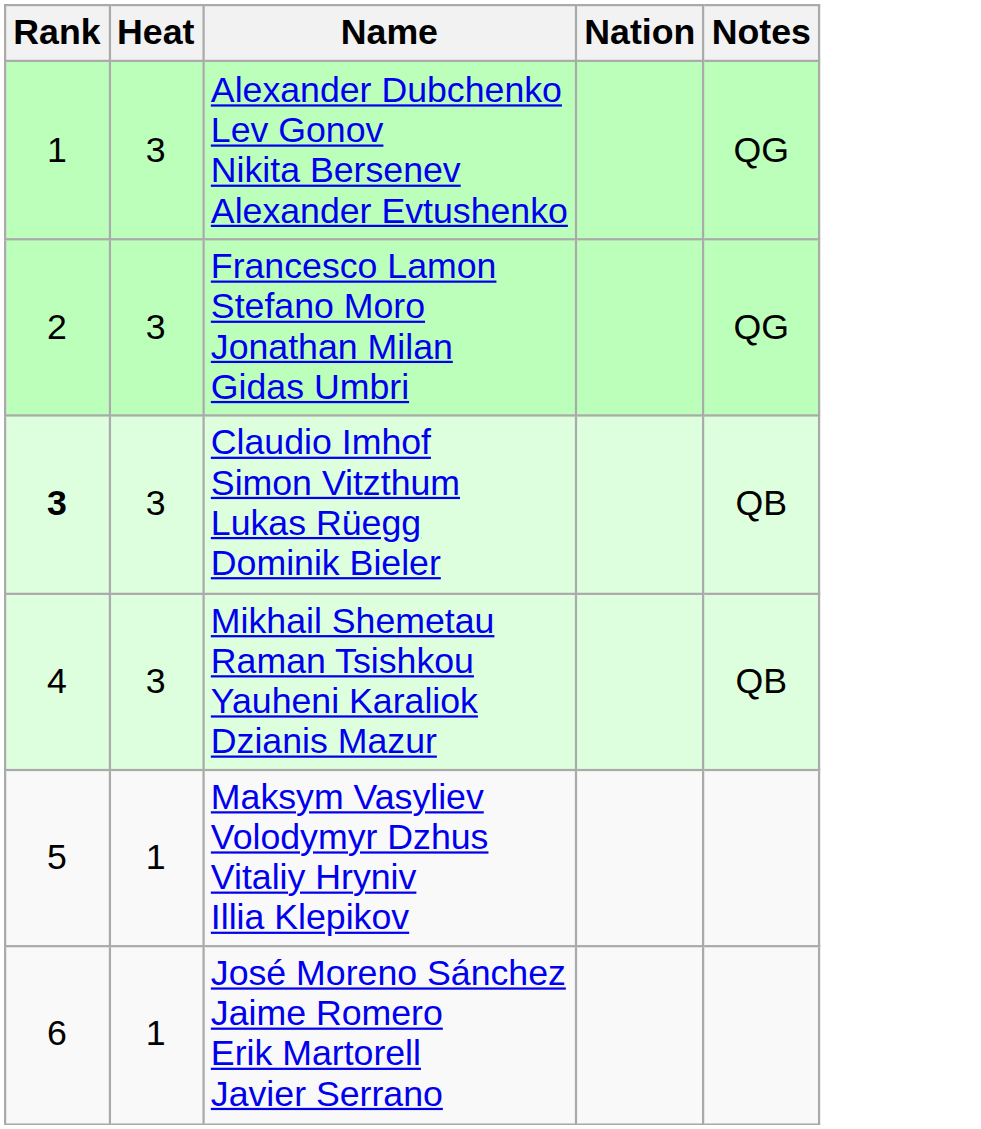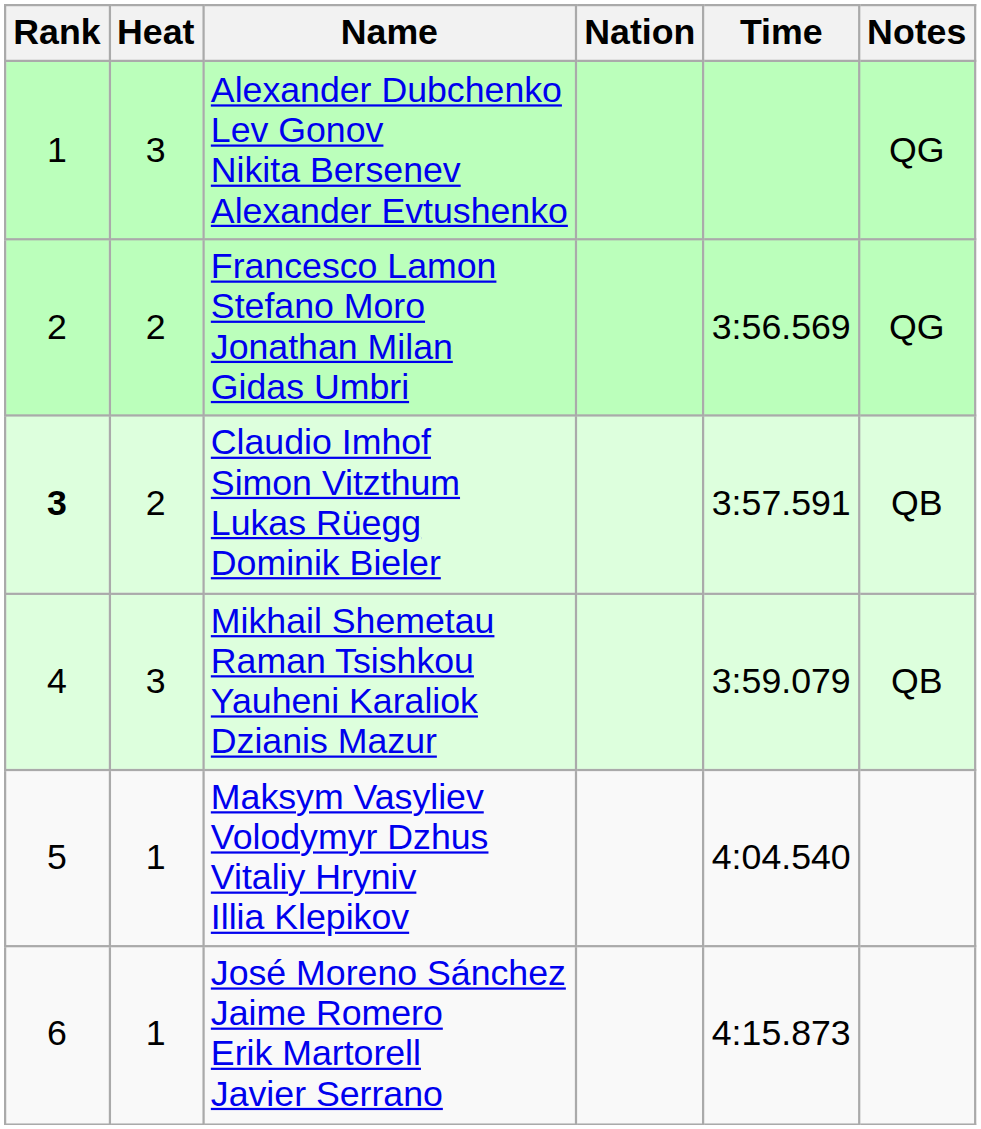+ column: Time | 3:56.569 | 3:57.591 | 3:59.079 | 4:04.540 | 4:15.873
Francesco Lamon Stefano Moro Jonathan Milan Gidas Umbri | Heat: 3 -> 2
Claudio Imhof Simon Vitzthum Lukas Rüegg Dominik Bieler | Heat: 3 -> 2
